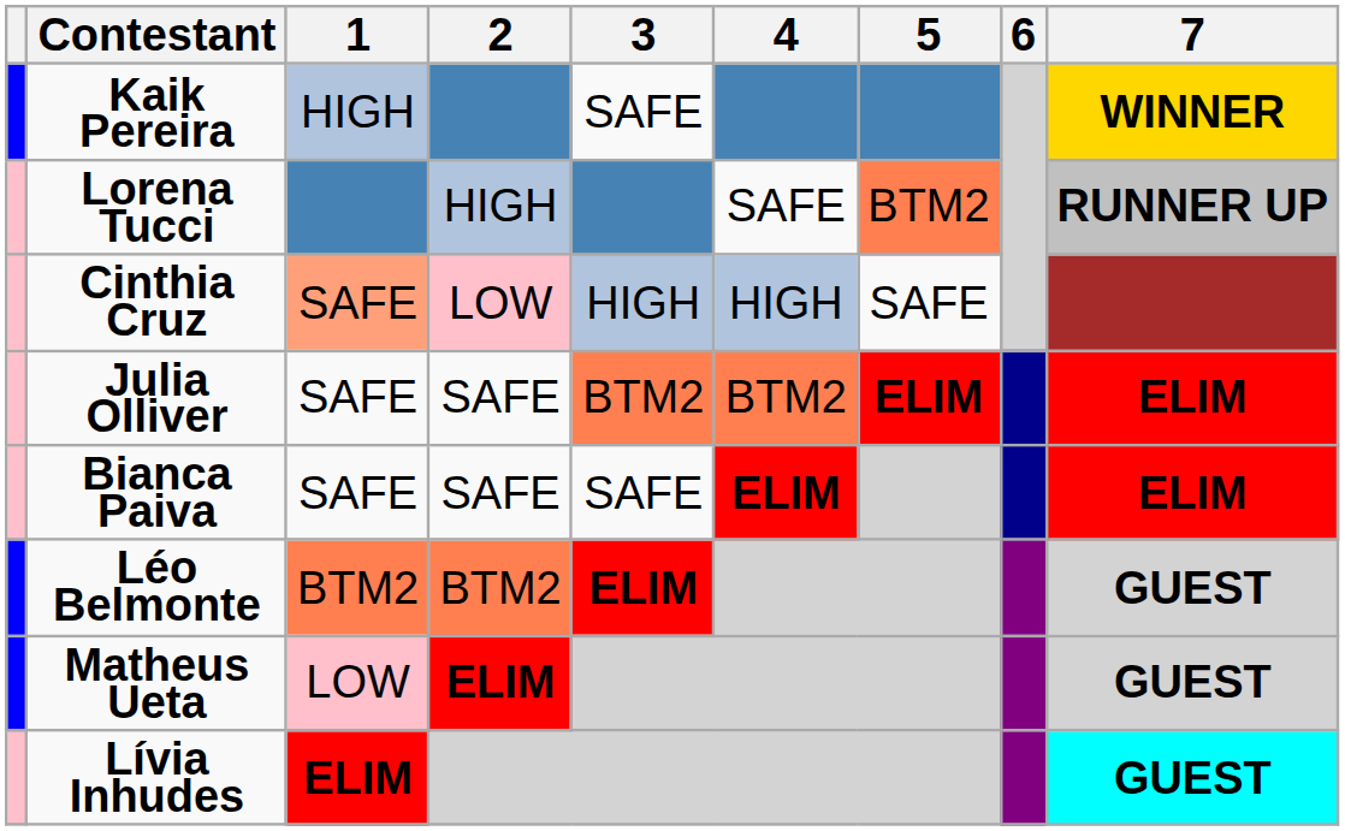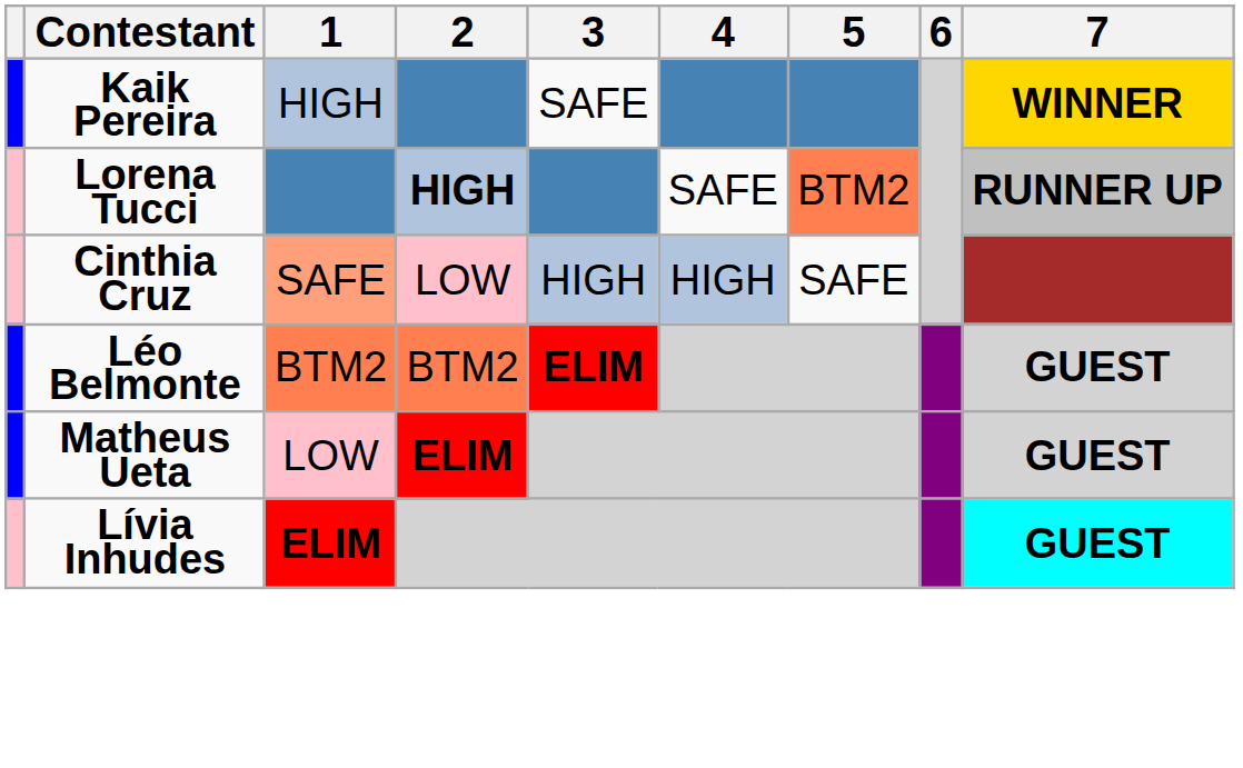Lorena Tucci | 2: normal -> bold
- row: Julia Olliver | SAFE | SAFE | BTM2 | BTM2 | ELIM | ELIM
- row: Bianca Paiva | SAFE | SAFE | SAFE | ELIM | ELIM
